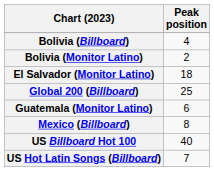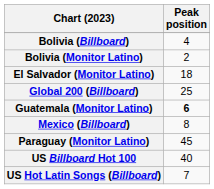Guatemala (Monitor Latino) | Peak position: normal -> bold
+ row: Paraguay (Monitor Latino) | 45
